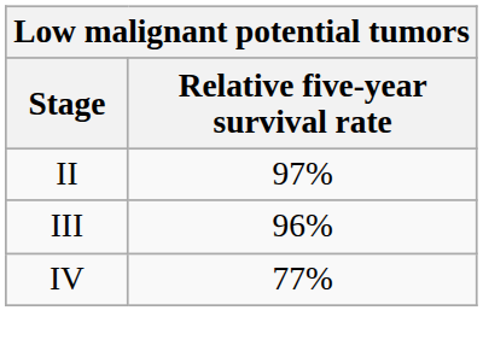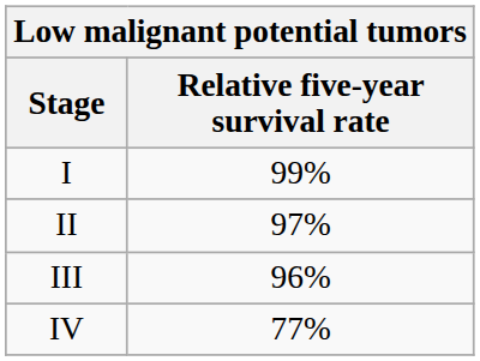+ row: I | 99%
